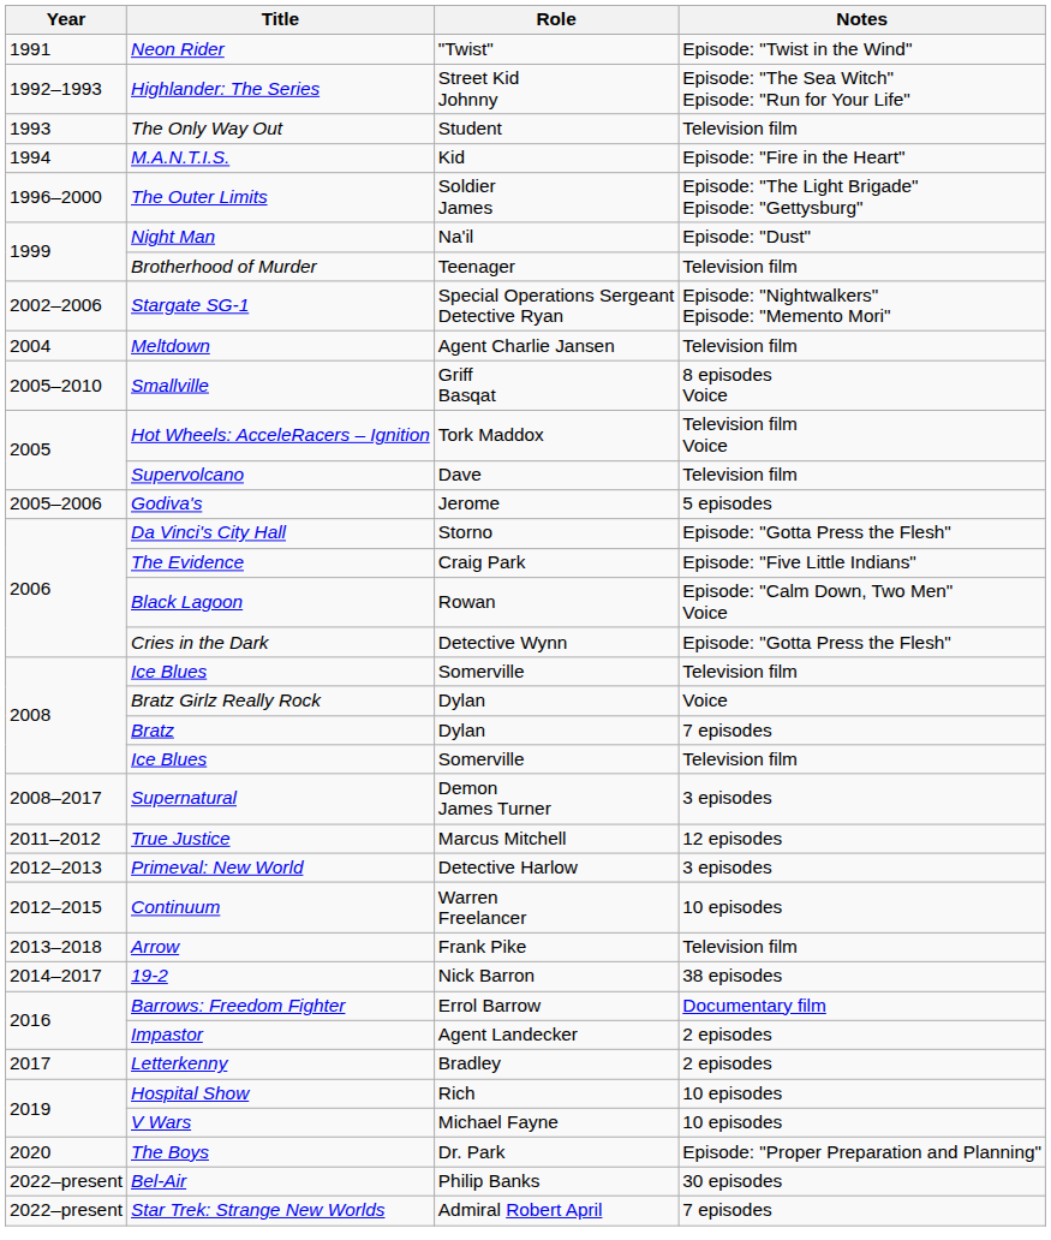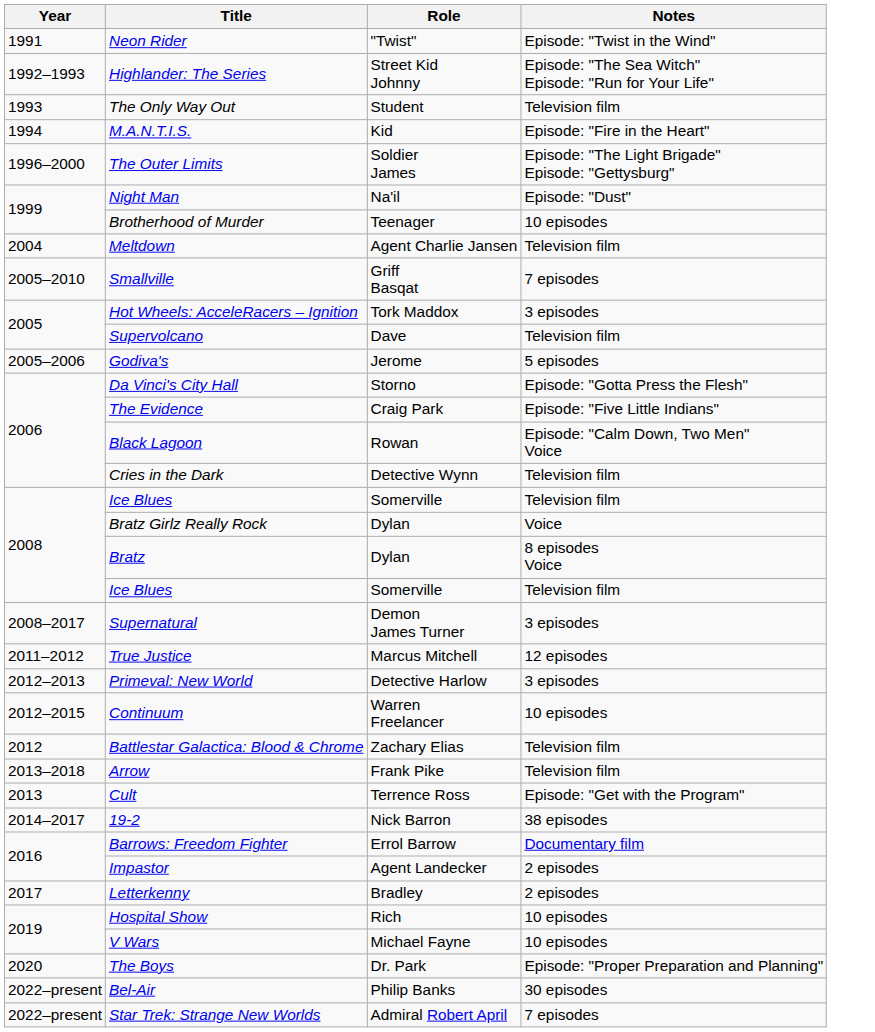Brotherhood of Murder | Notes: Television film -> 10 episodes
- row: 2002–2006 | Stargate SG-1 | Special Operations Sergeant Detective Ryan | Episode: "Nightwalkers" Episode: "Memento Mori"
Smallville | Notes: 8 episodes Voice -> 7 episodes
Hot Wheels: AcceleRacers – Ignition | Notes: Television film Voice -> 3 episodes
Cries in the Dark | Notes: Episode: "Gotta Press the Flesh" -> Television film
Bratz | Notes: 7 episodes -> 8 episodes Voice
+ row: 2012 | Battlestar Galactica: Blood & Chrome | Zachary Elias | Television film
+ row: 2013 | Cult | Terrence Ross | Episode: "Get with the Program"
